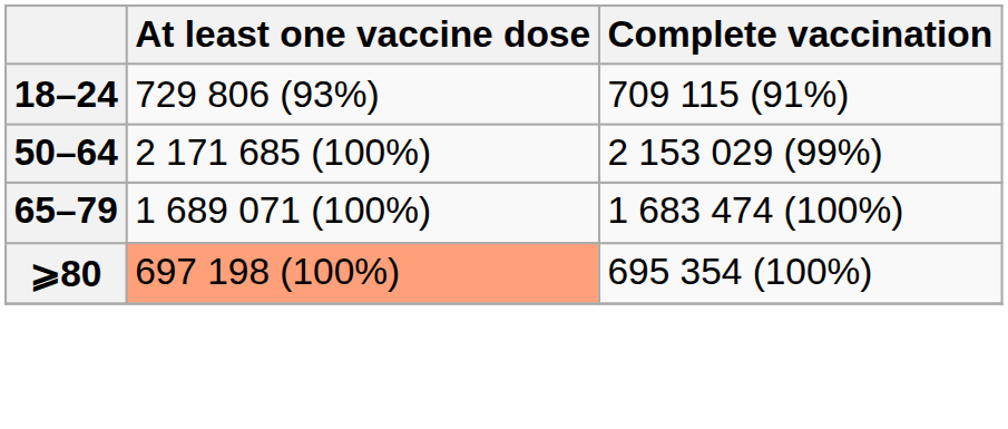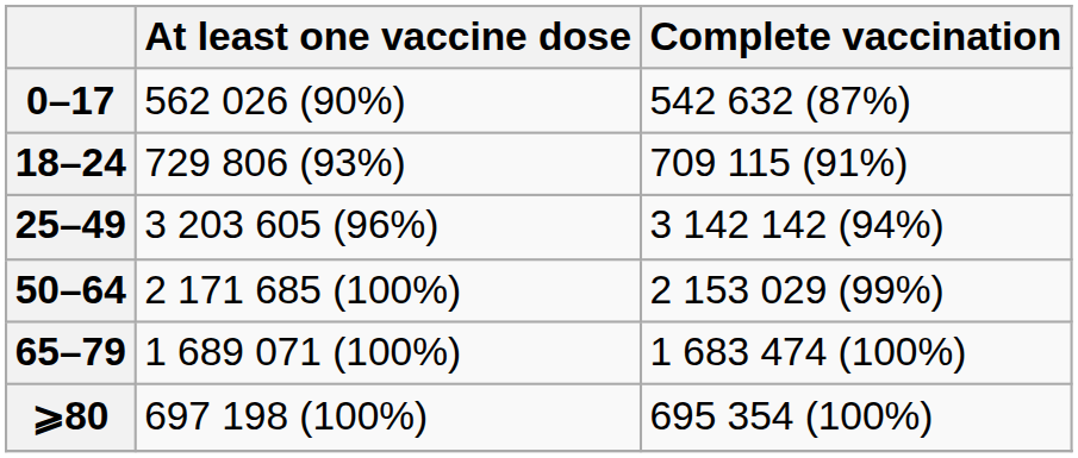+ row: 0–17 | 562 026 (90%) | 542 632 (87%)
+ row: 25–49 | 3 203 605 (96%) | 3 142 142 (94%)
⩾80 | At least one vaccine dose: lightsalmon background -> no background
